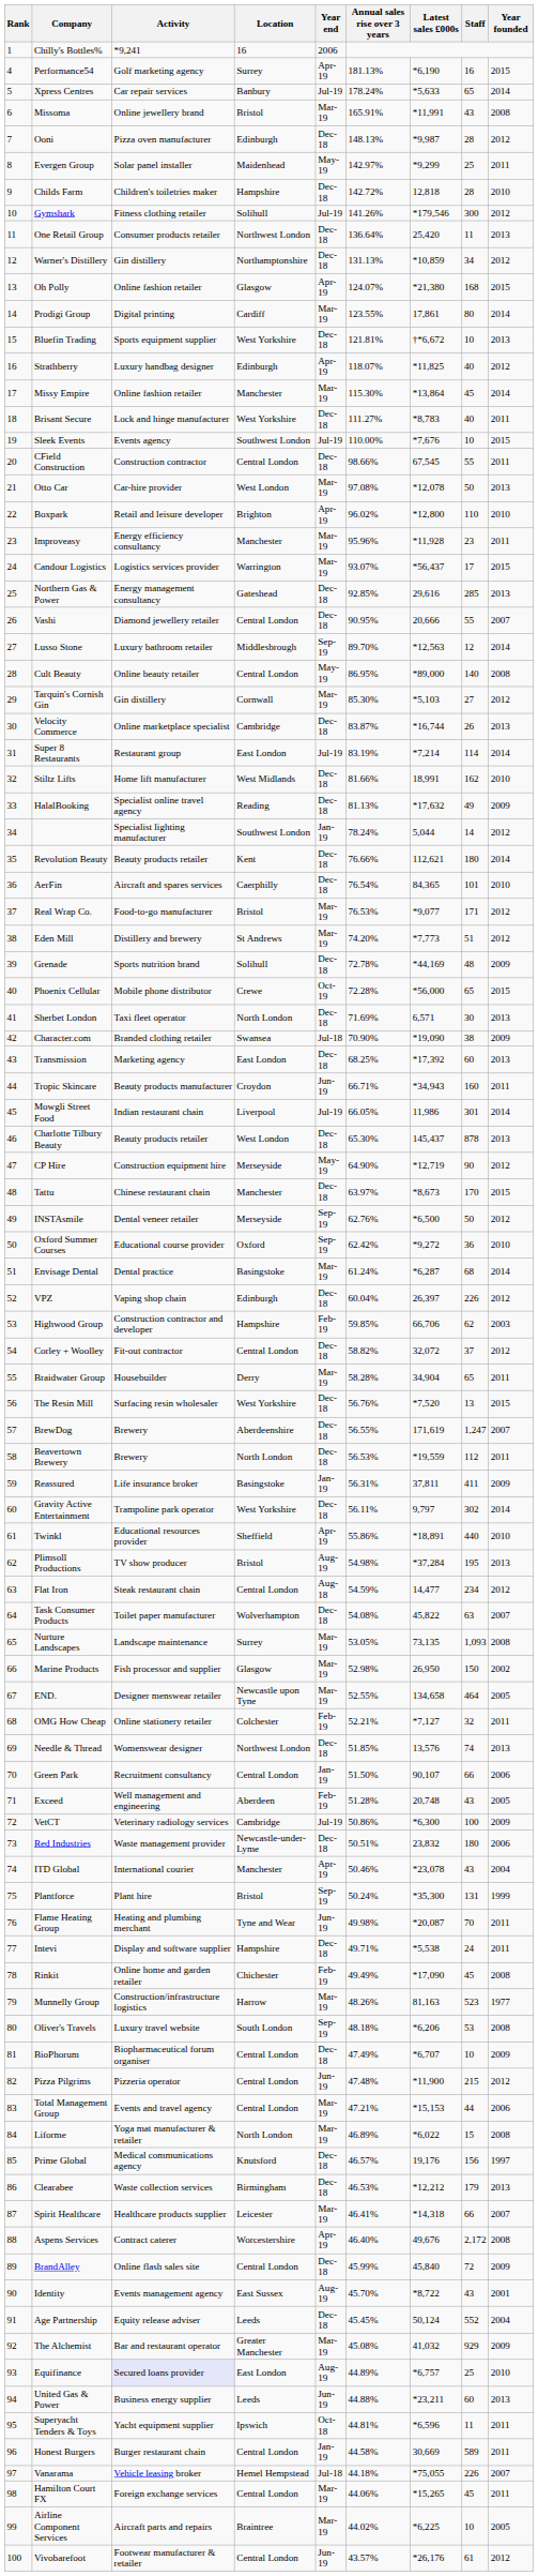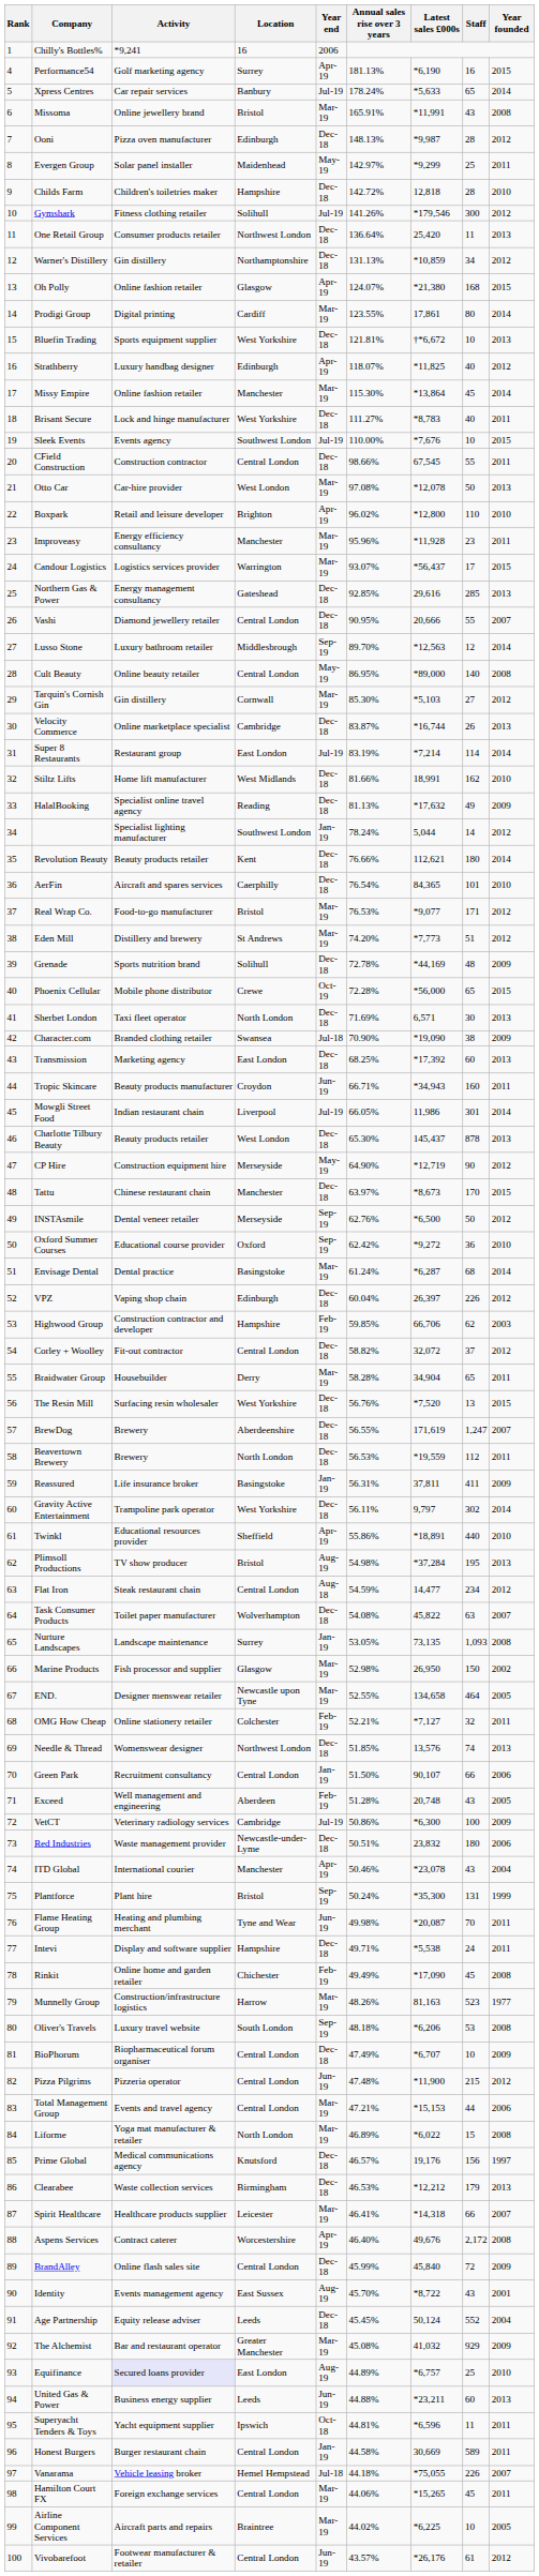Nurture Landscapes | Year end: Mar-19 -> Jan-19
